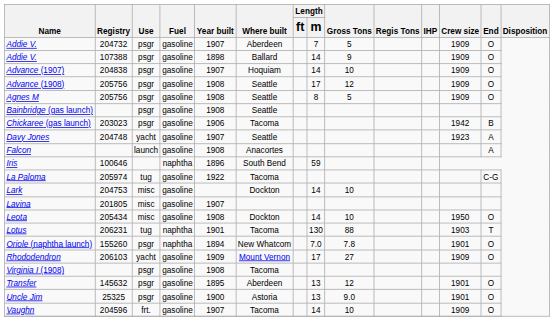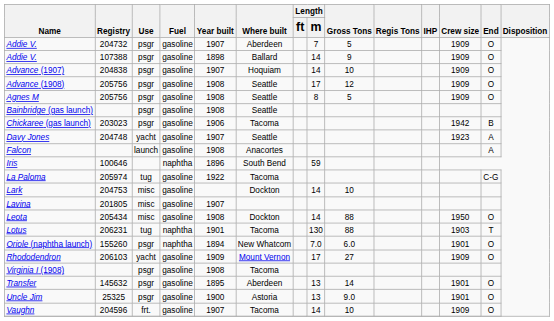Leota | Gross Tons: 10 -> 88
Oriole (naphtha launch) | Gross Tons: 7.8 -> 6.0
Transfer | Gross Tons: 12 -> 14
